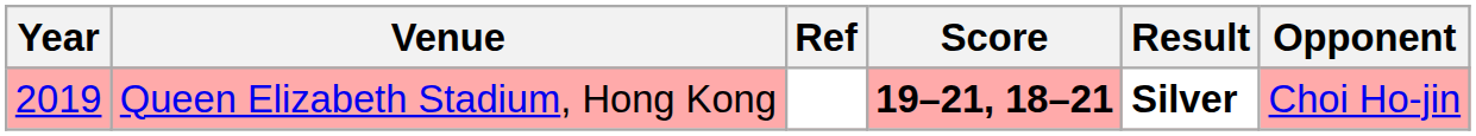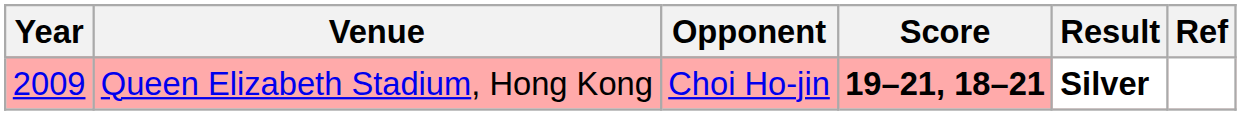columns swapped: Opponent <-> Ref
Queen Elizabeth Stadium, Hong Kong | Year: 2019 -> 2009
